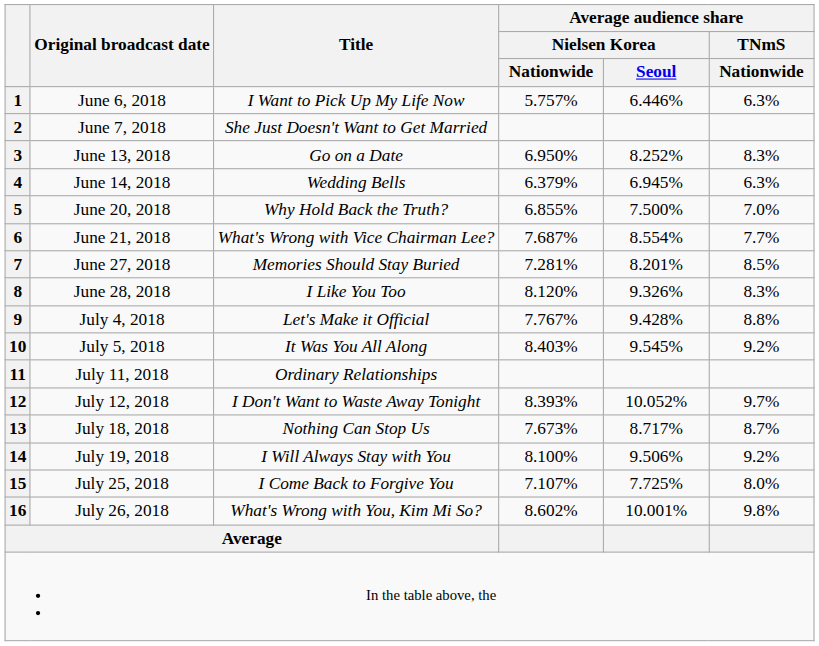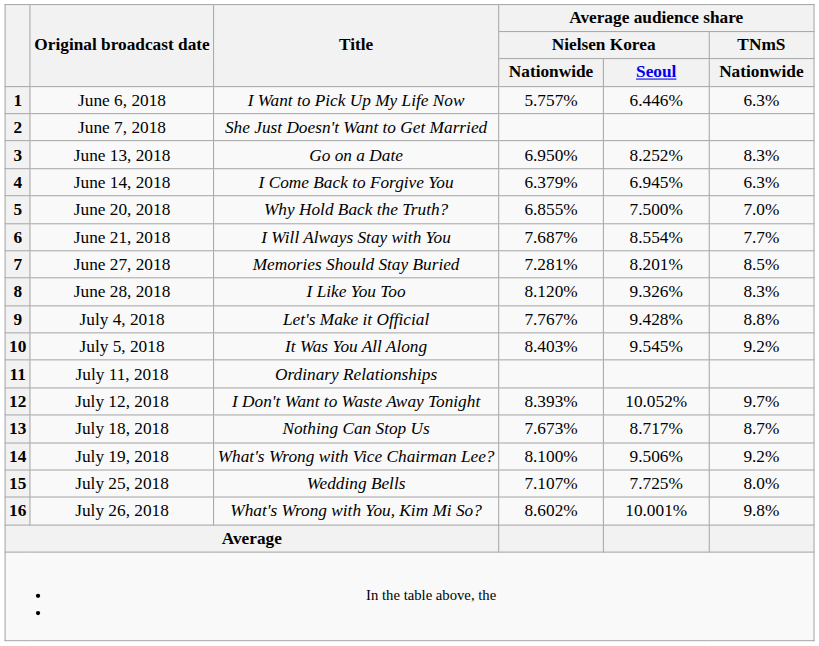4 | Title: Wedding Bells -> I Come Back to Forgive You
6 | Title: What's Wrong with Vice Chairman Lee? -> I Will Always Stay with You
14 | Title: I Will Always Stay with You -> What's Wrong with Vice Chairman Lee?
15 | Title: I Come Back to Forgive You -> Wedding Bells
